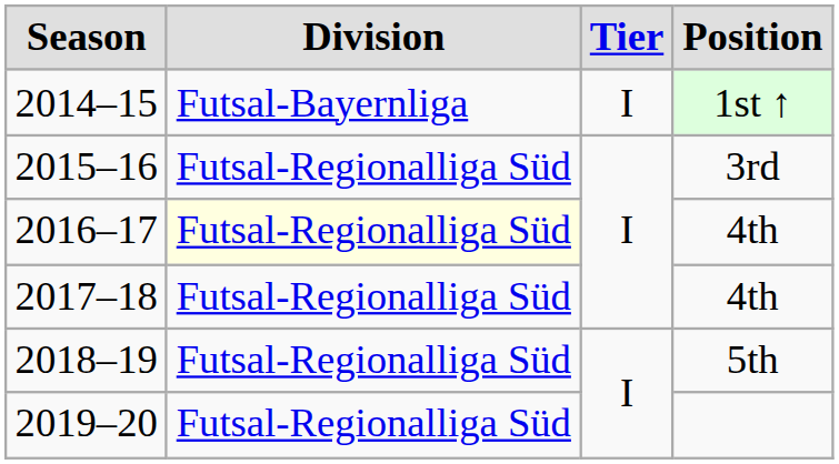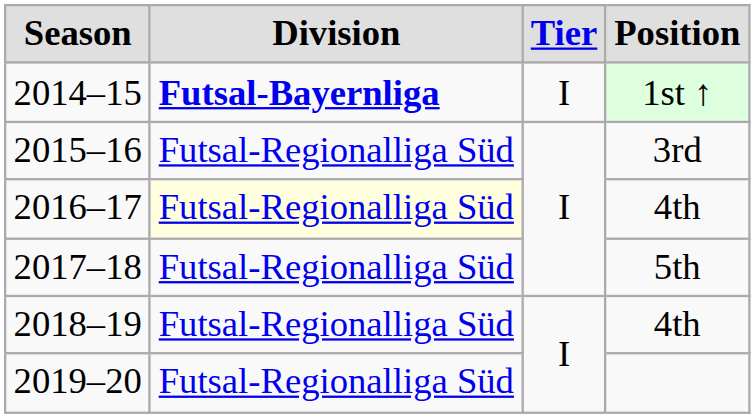2014–15 | Division: normal -> bold
2017–18 | Position: 4th -> 5th
2018–19 | Position: 5th -> 4th
